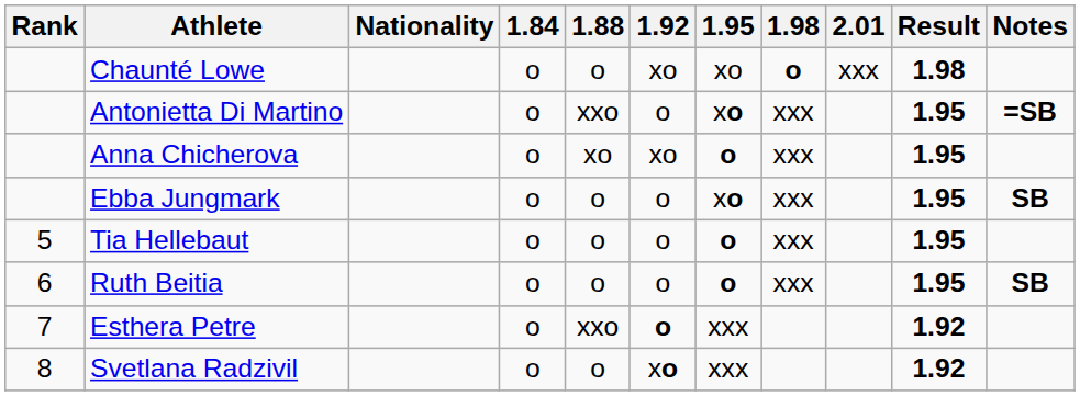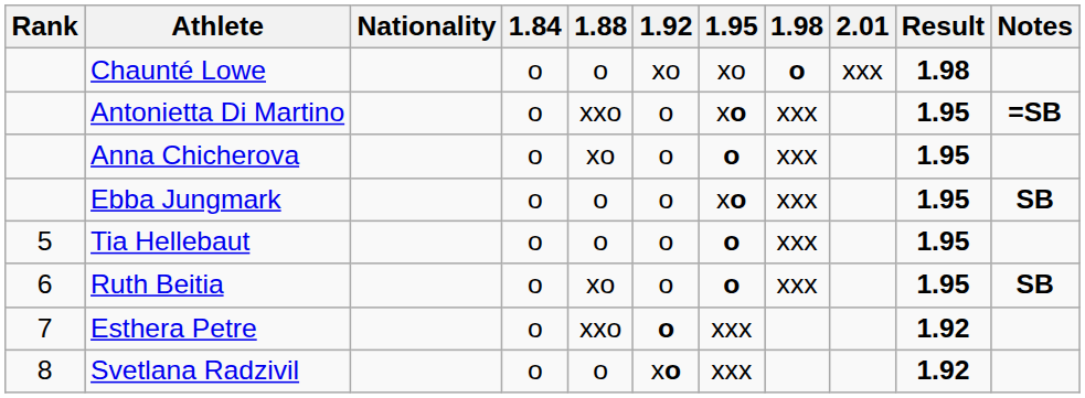Anna Chicherova | 1.92: xo -> o
Ruth Beitia | 1.88: o -> xo
